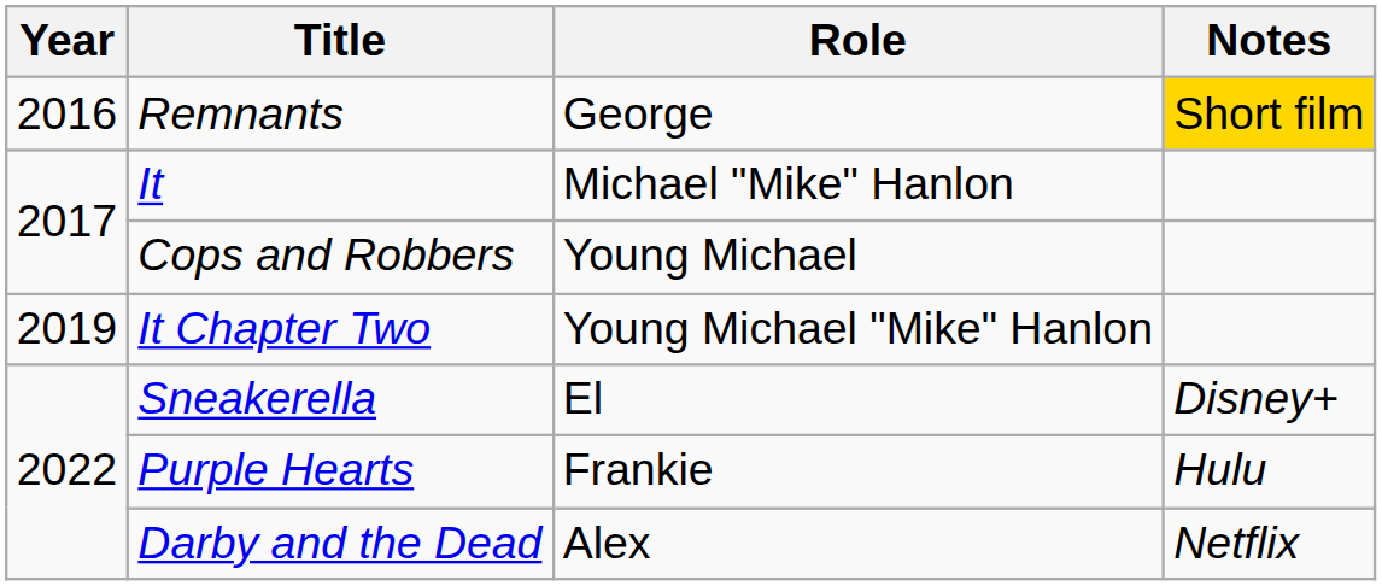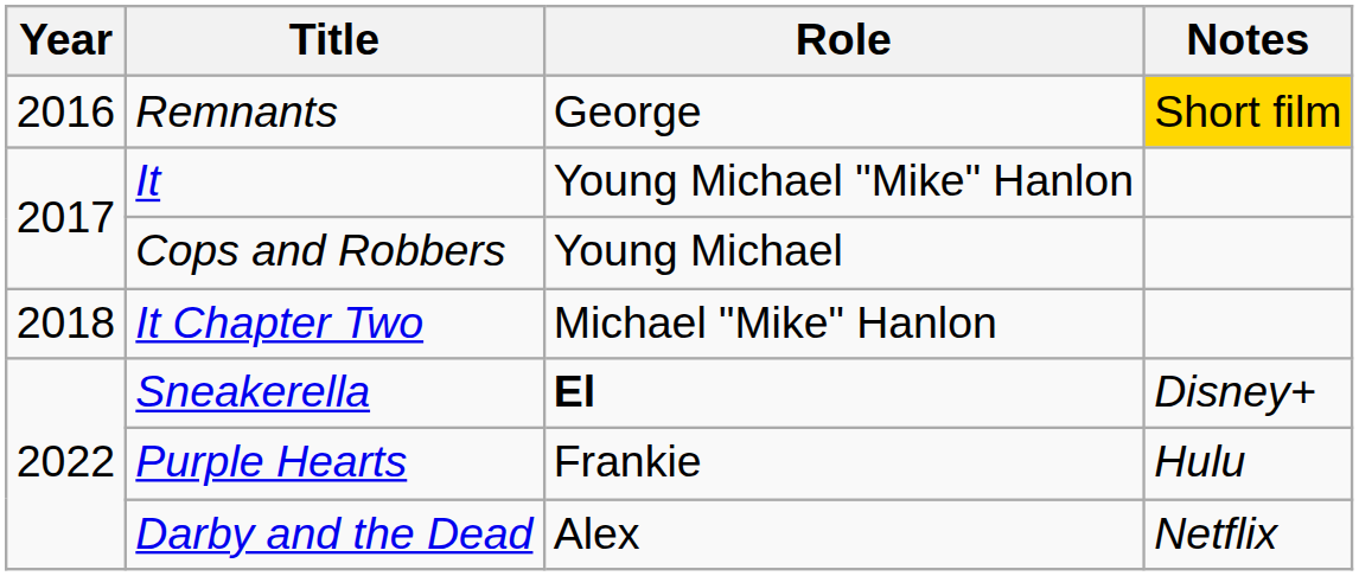It | Role: Michael "Mike" Hanlon -> Young Michael "Mike" Hanlon
It Chapter Two | Year: 2019 -> 2018
It Chapter Two | Role: Young Michael "Mike" Hanlon -> Michael "Mike" Hanlon
Sneakerella | Role: normal -> bold
